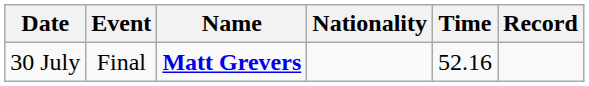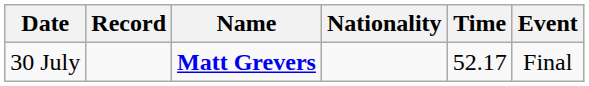columns swapped: Event <-> Record
30 July | Time: 52.16 -> 52.17
